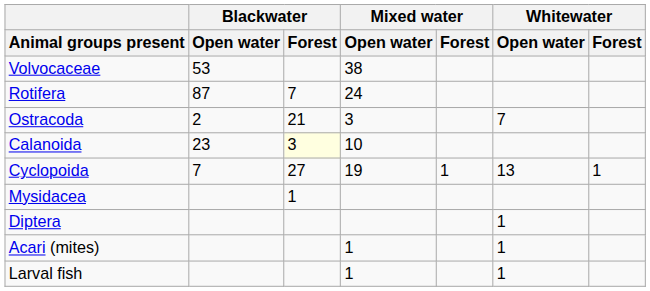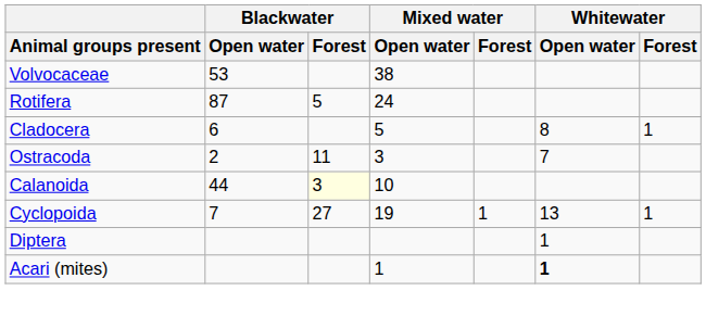Rotifera | Blackwater / Forest: 7 -> 5
+ row: Cladocera | 6 | 5 | 8 | 1
Ostracoda | Blackwater / Forest: 21 -> 11
Calanoida | Blackwater / Open water: 23 -> 44
- row: Mysidacea | 1
Acari (mites) | Whitewater / Open water: normal -> bold
- row: Larval fish | 1 | 1
